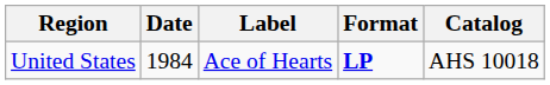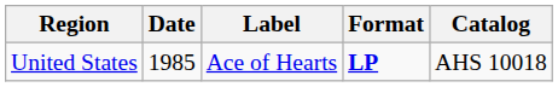United States | Date: 1984 -> 1985
